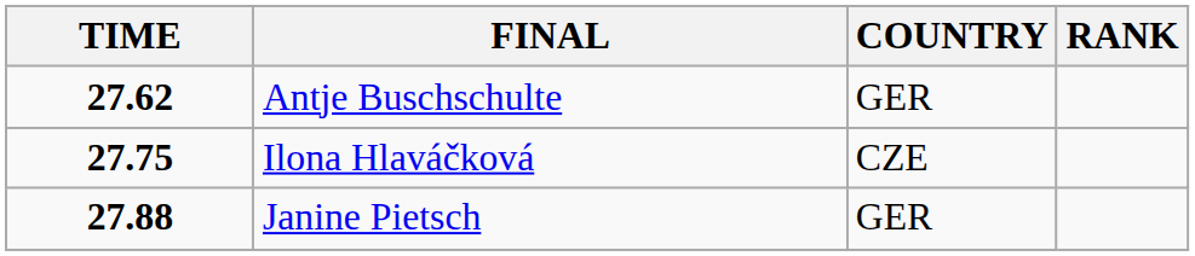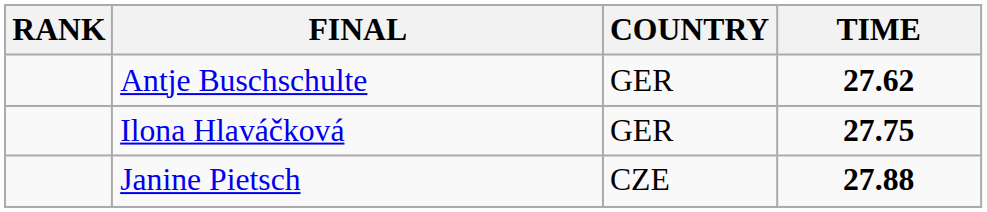columns swapped: RANK <-> TIME
Ilona Hlaváčková | COUNTRY: CZE -> GER
Janine Pietsch | COUNTRY: GER -> CZE
